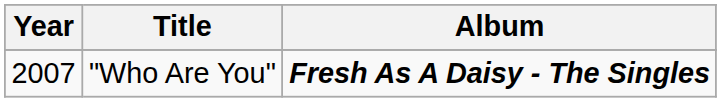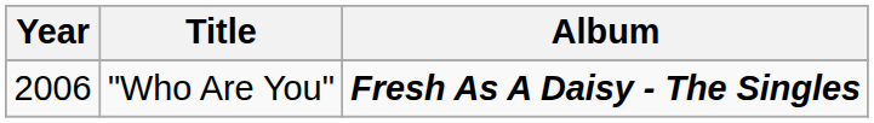"Who Are You" | Year: 2007 -> 2006
